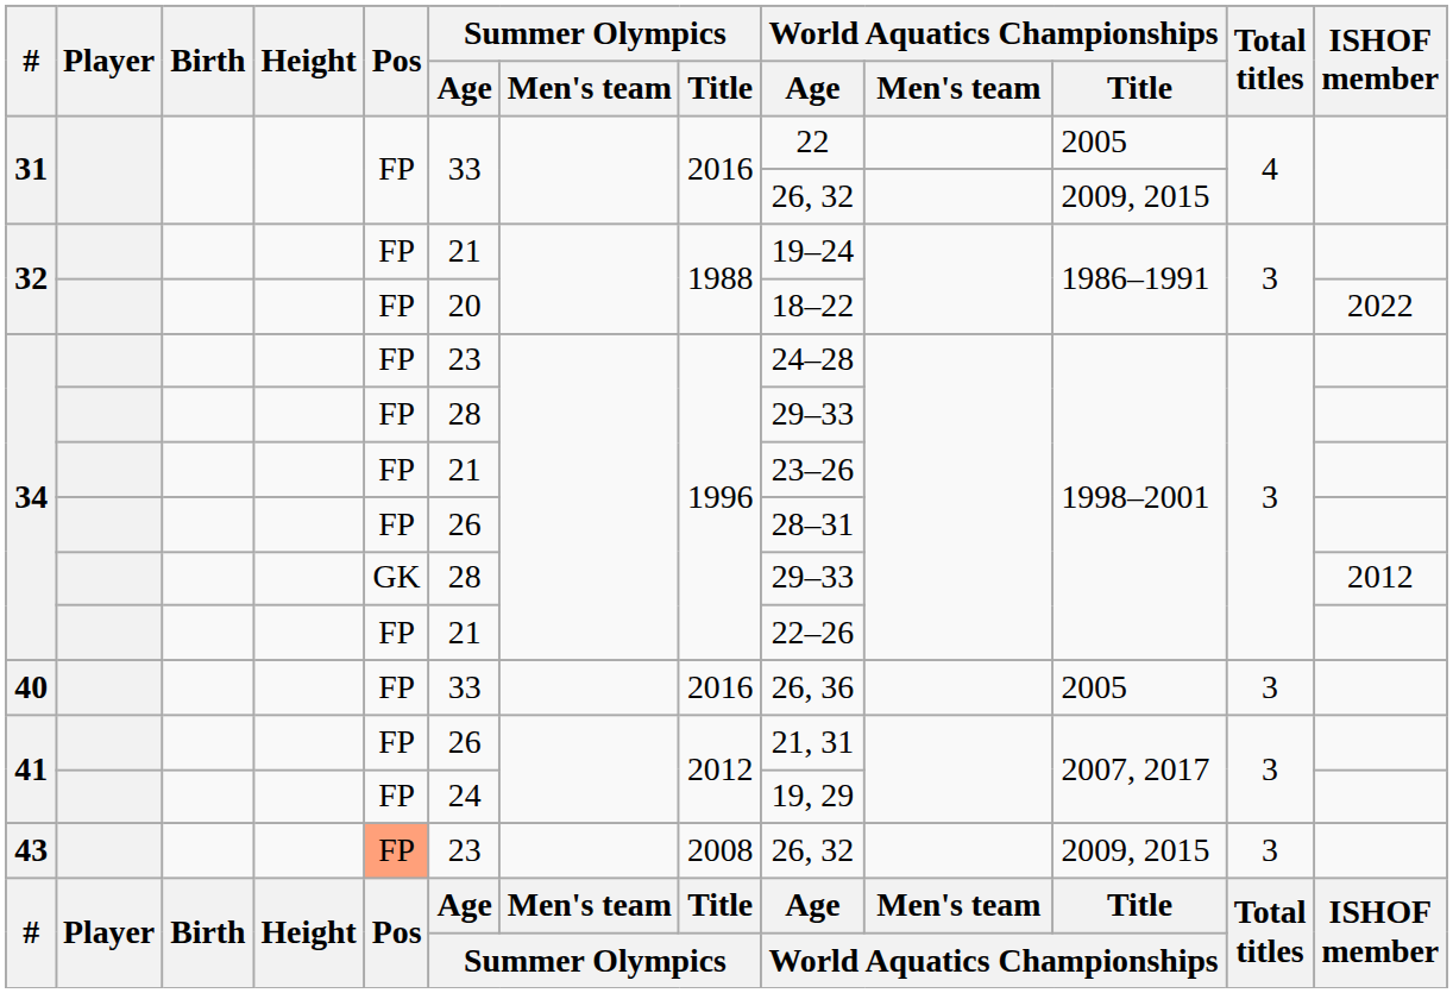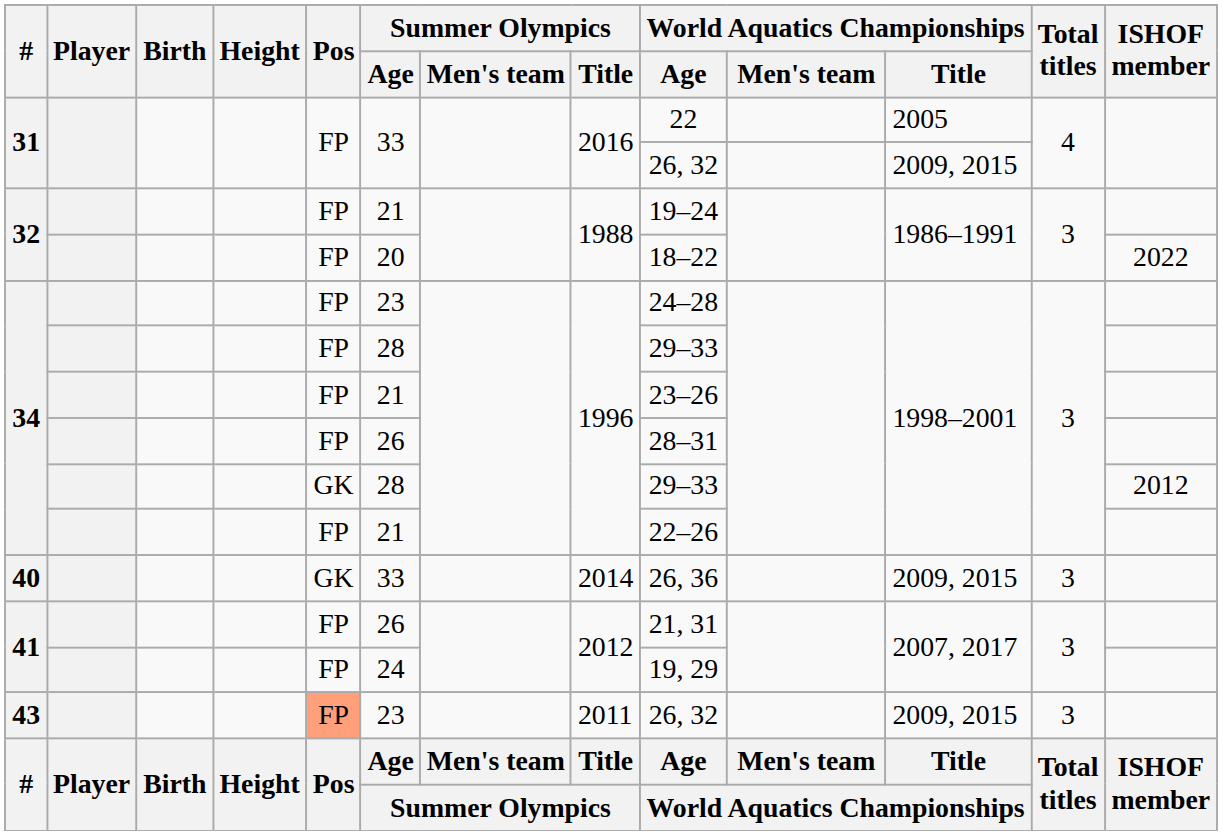40 | Pos: FP -> GK
40 | Summer Olympics / Title: 2016 -> 2014
40 | World Aquatics Championships / Title: 2005 -> 2009, 2015
43 | Summer Olympics / Title: 2008 -> 2011
